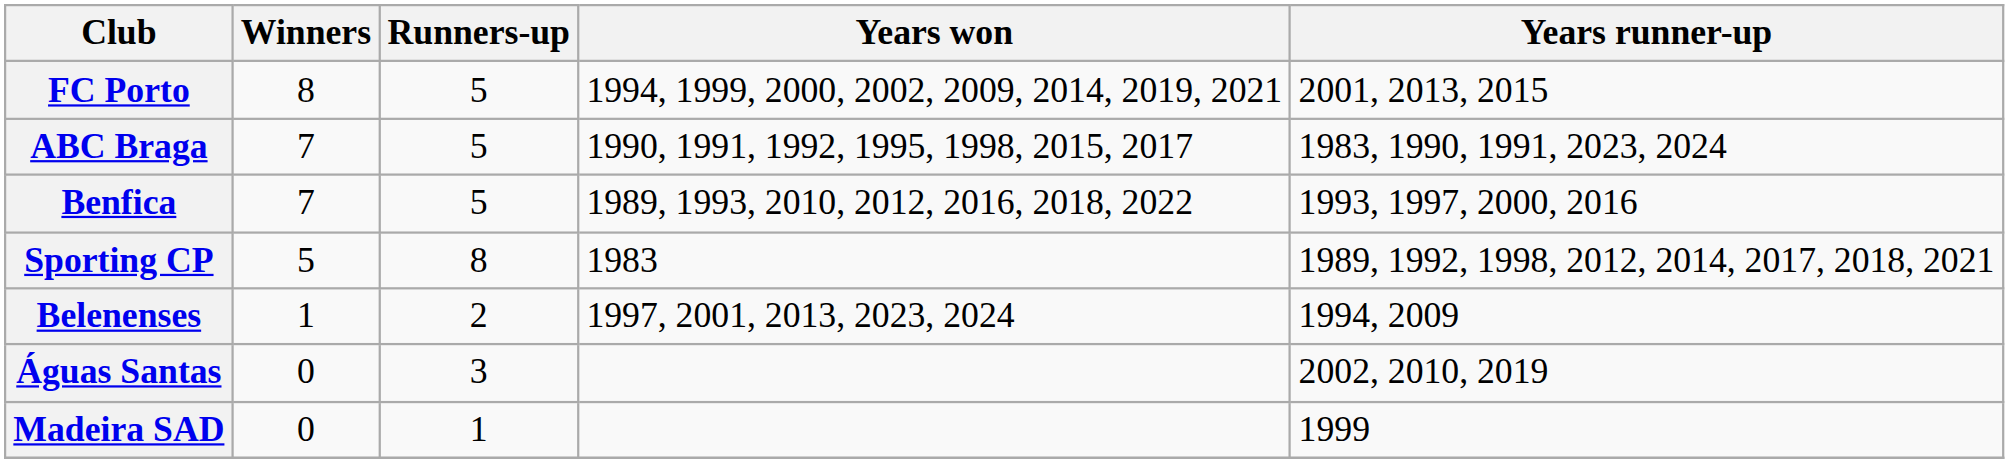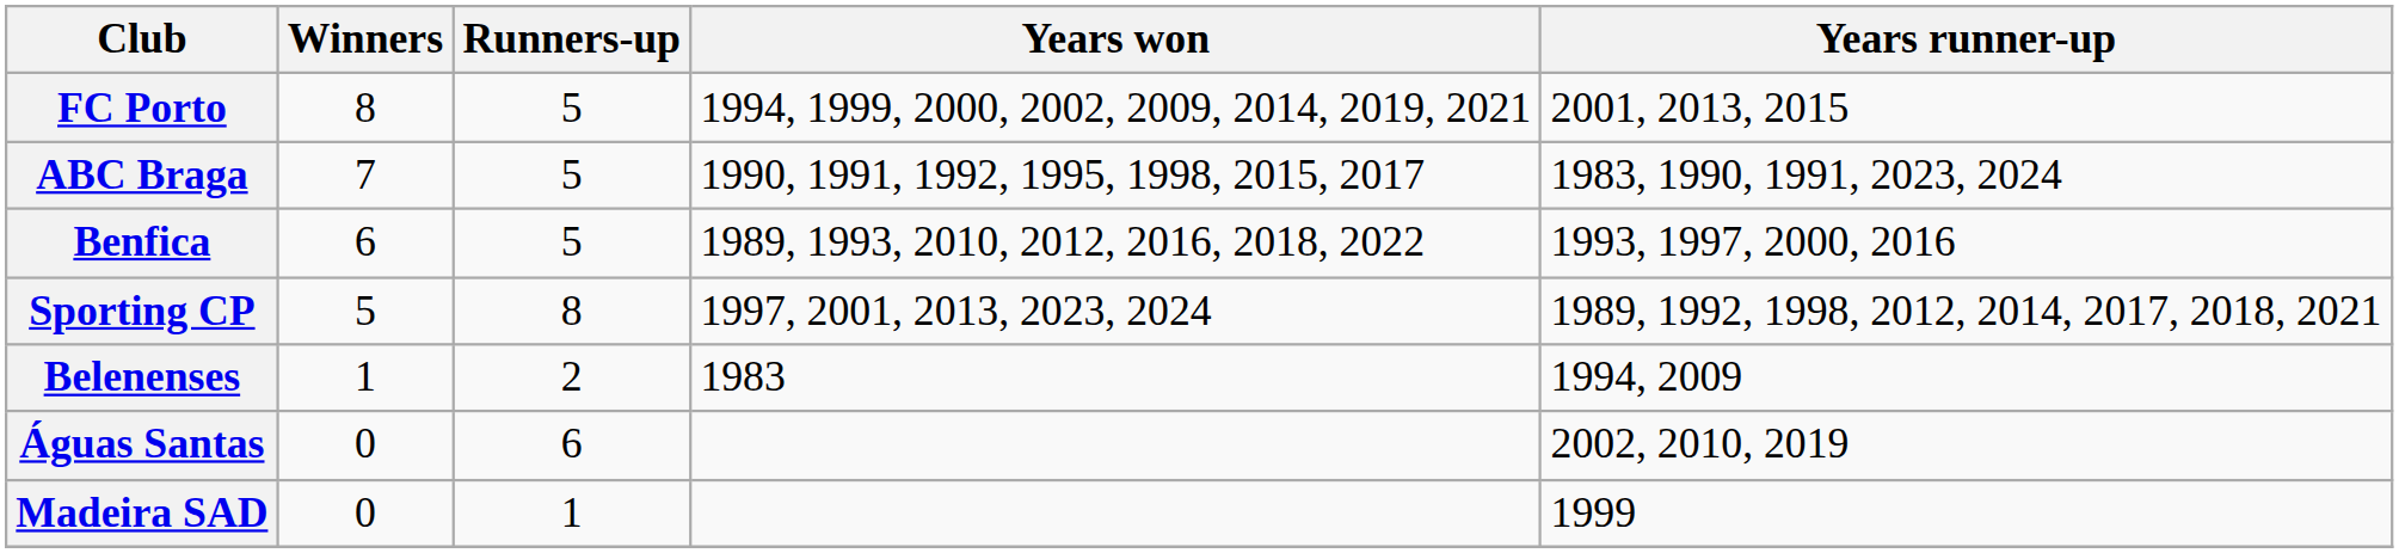Benfica | Winners: 7 -> 6
Sporting CP | Years won: 1983 -> 1997, 2001, 2013, 2023, 2024
Belenenses | Years won: 1997, 2001, 2013, 2023, 2024 -> 1983
Águas Santas | Runners-up: 3 -> 6
